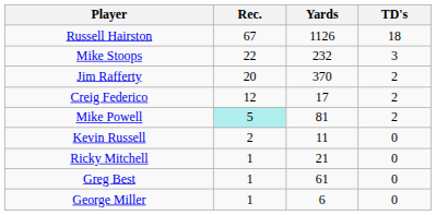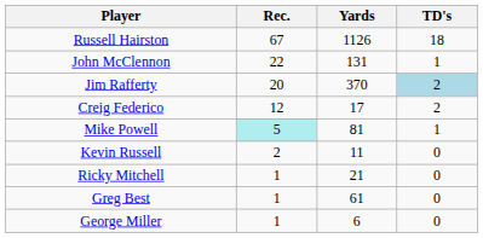- row: Mike Stoops | 22 | 232 | 3
+ row: John McClennon | 22 | 131 | 1
Jim Rafferty | TD's: no background -> lightblue background
Mike Powell | TD's: 2 -> 1
